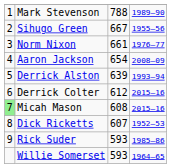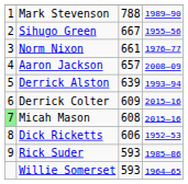Aaron Jackson | column 3: 654 -> 657
Derrick Colter | column 3: 612 -> 609
Dick Ricketts | column 3: 607 -> 606
